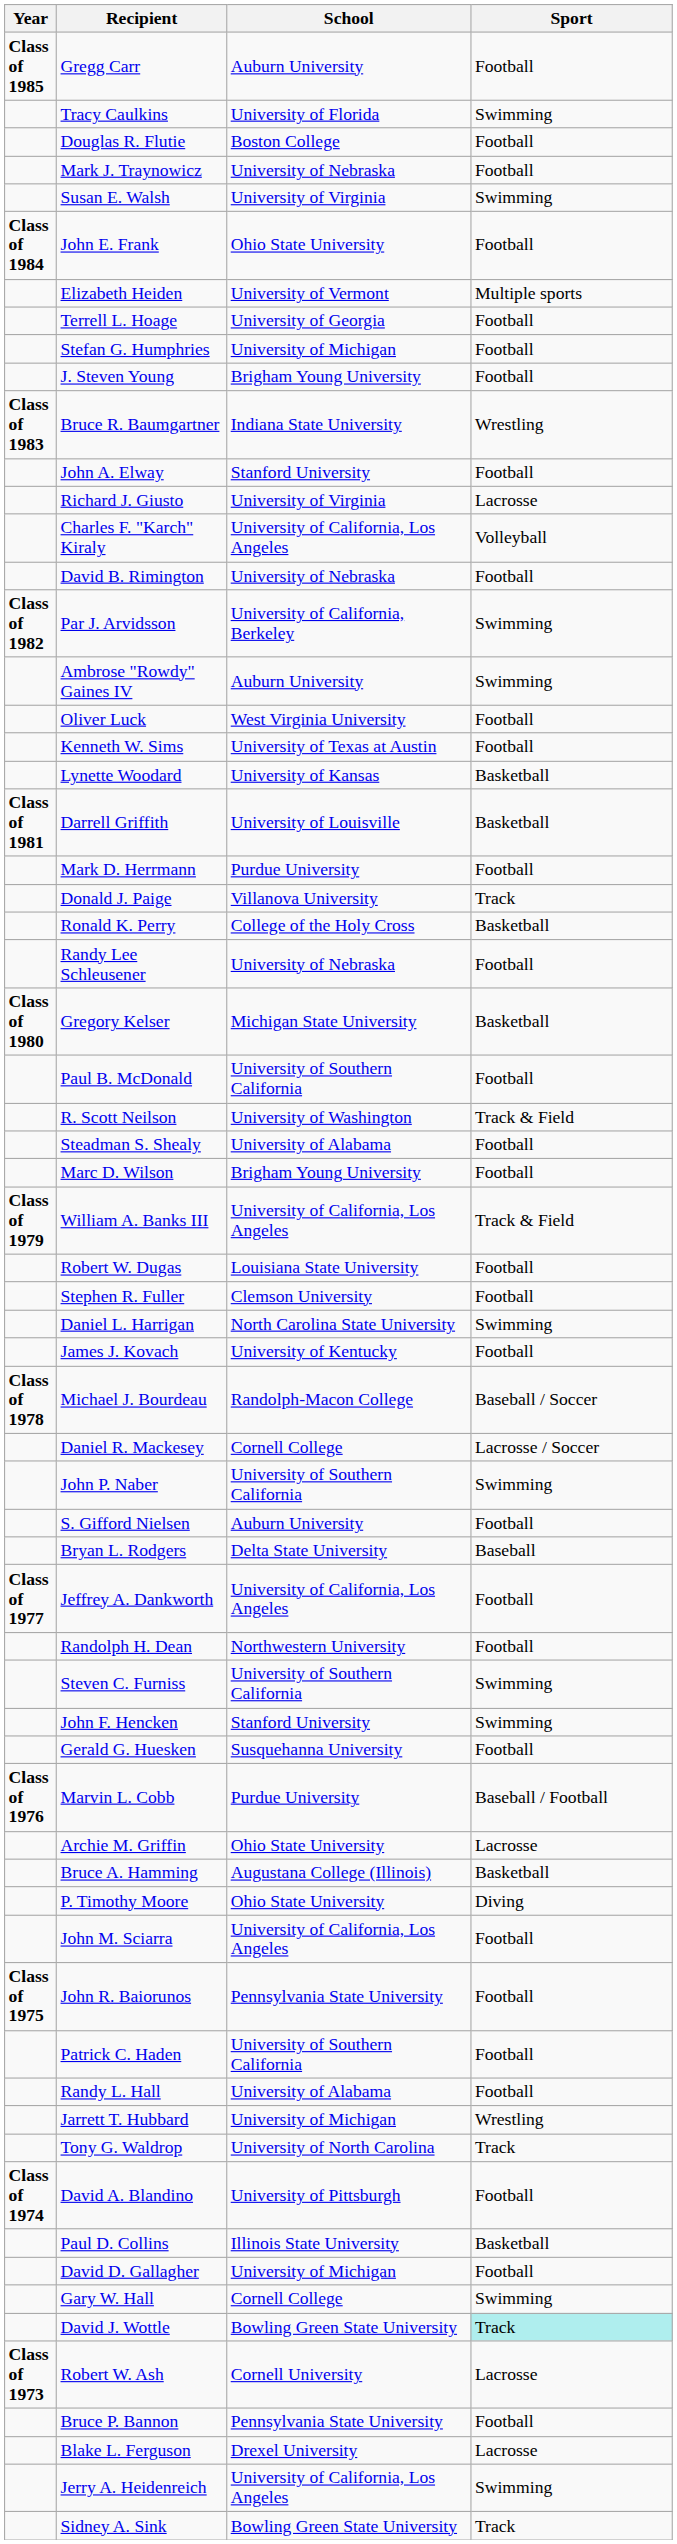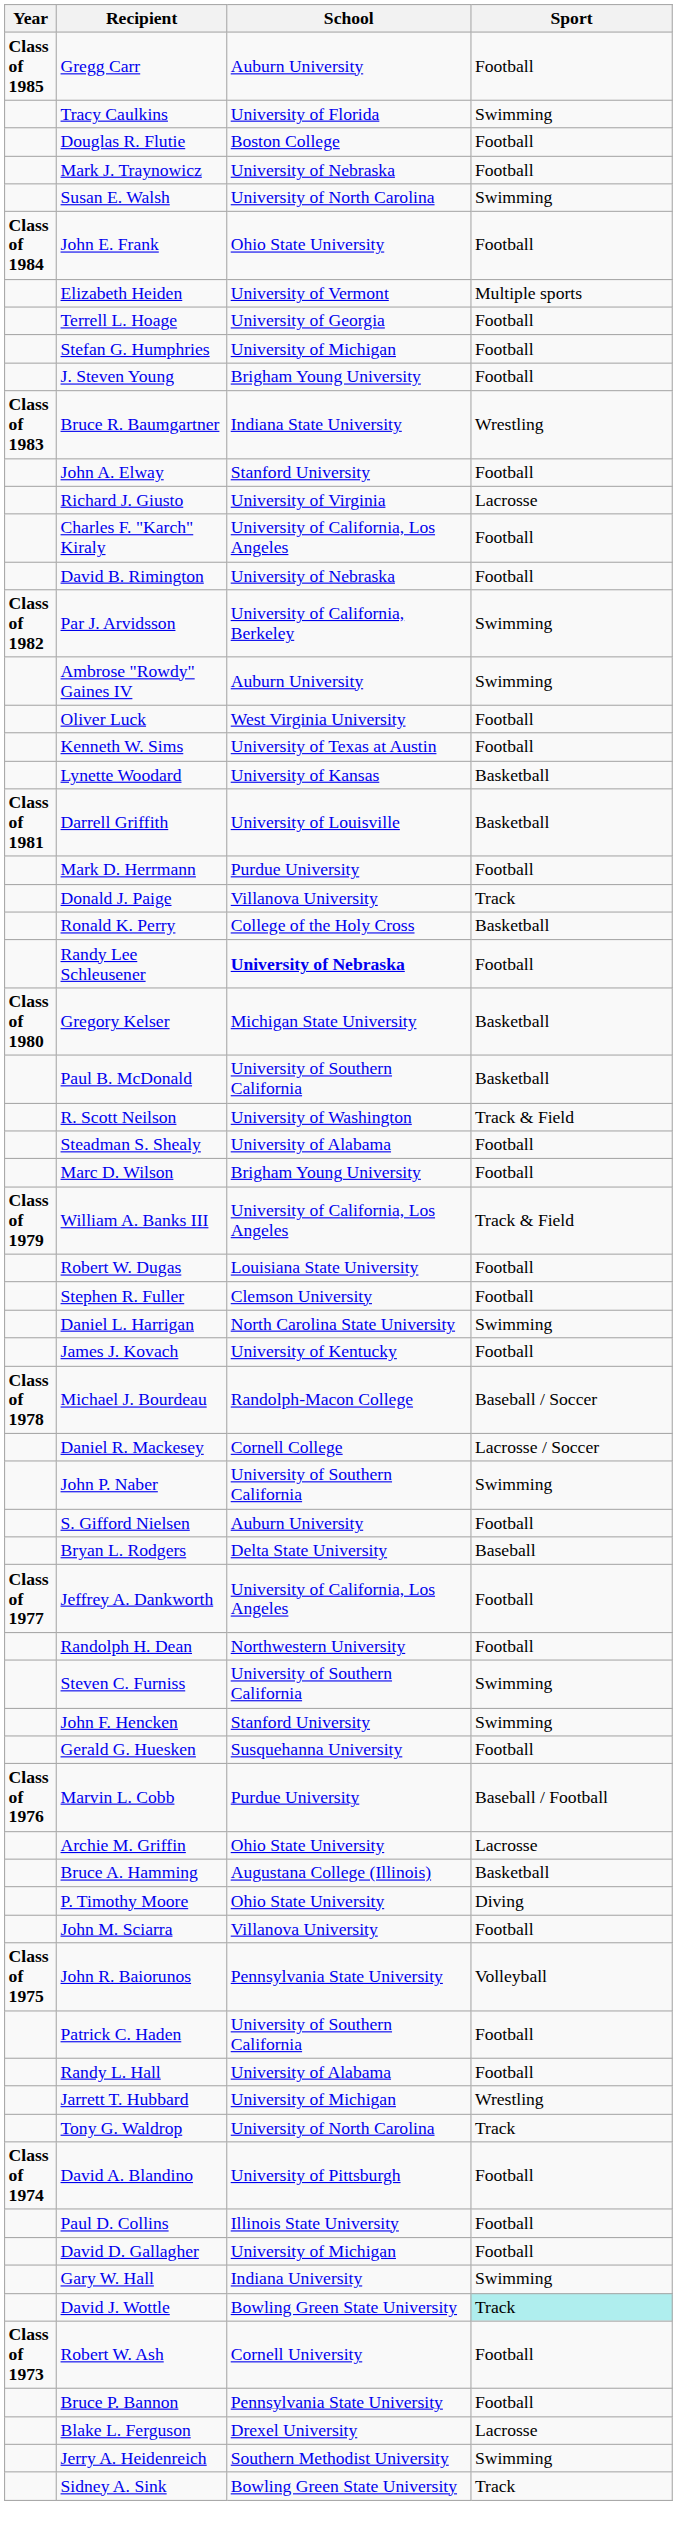Susan E. Walsh | School: University of Virginia -> University of North Carolina
Charles F. "Karch" Kiraly | Sport: Volleyball -> Football
Randy Lee Schleusener | School: normal -> bold
Paul B. McDonald | Sport: Football -> Basketball
John M. Sciarra | School: University of California, Los Angeles -> Villanova University
John R. Baiorunos | Sport: Football -> Volleyball
Paul D. Collins | Sport: Basketball -> Football
Gary W. Hall | School: Cornell College -> Indiana University
Robert W. Ash | Sport: Lacrosse -> Football
Jerry A. Heidenreich | School: University of California, Los Angeles -> Southern Methodist University
